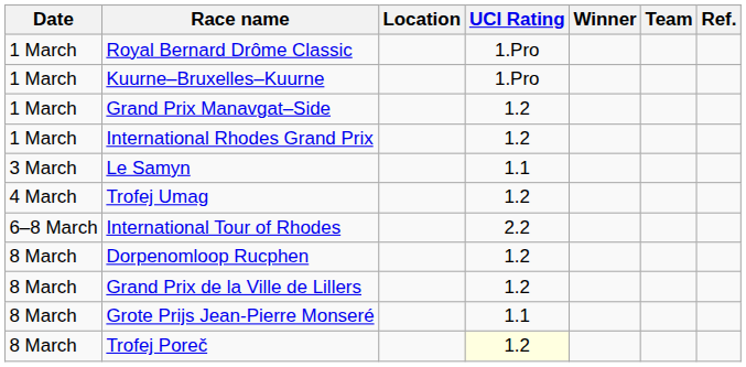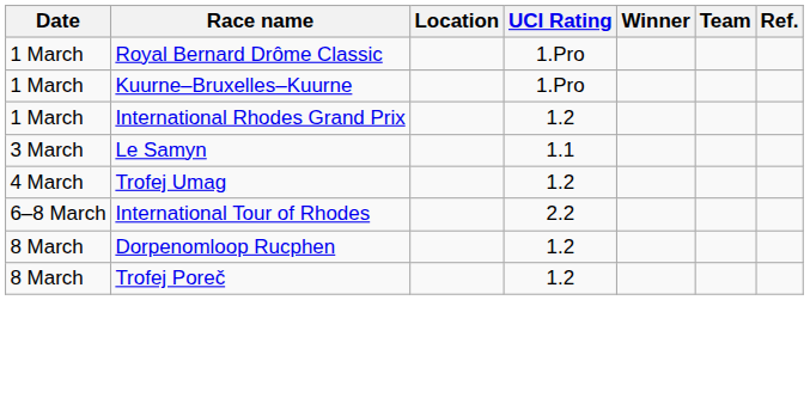- row: 1 March | Grand Prix Manavgat–Side | 1.2
- row: 8 March | Grand Prix de la Ville de Lillers | 1.2
- row: 8 March | Grote Prijs Jean-Pierre Monseré | 1.1
Trofej Poreč | UCI Rating: lightyellow background -> no background
